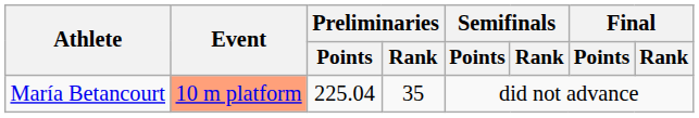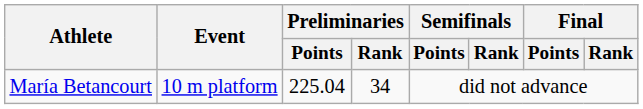María Betancourt | Event: lightsalmon background -> no background
María Betancourt | Preliminaries / Rank: 35 -> 34
